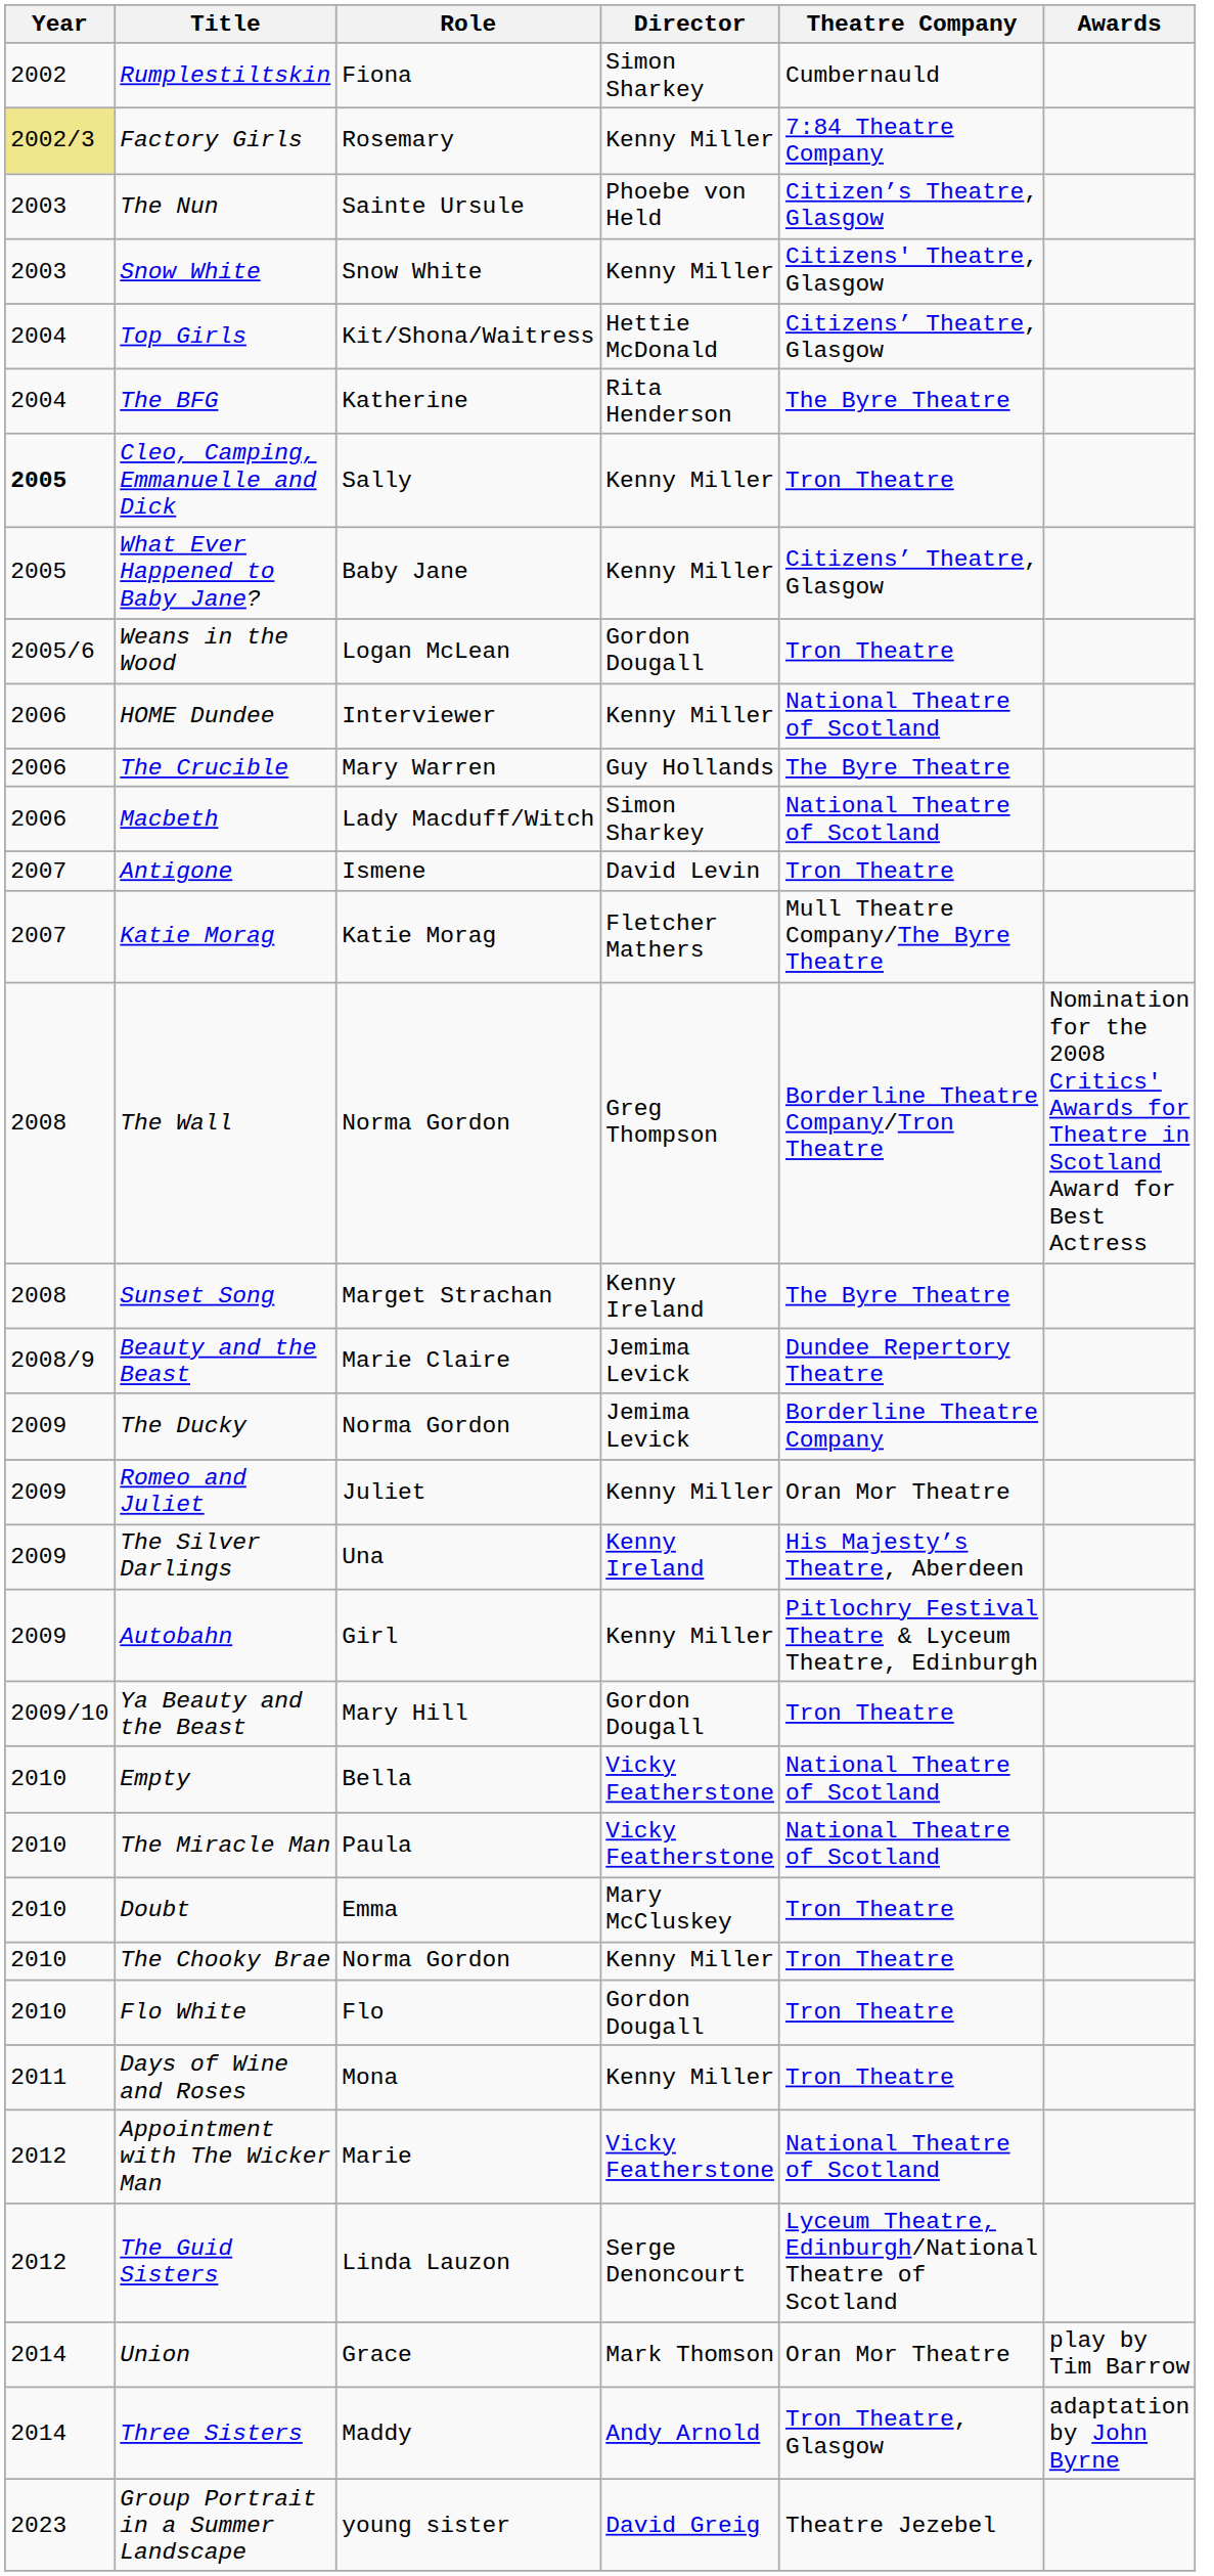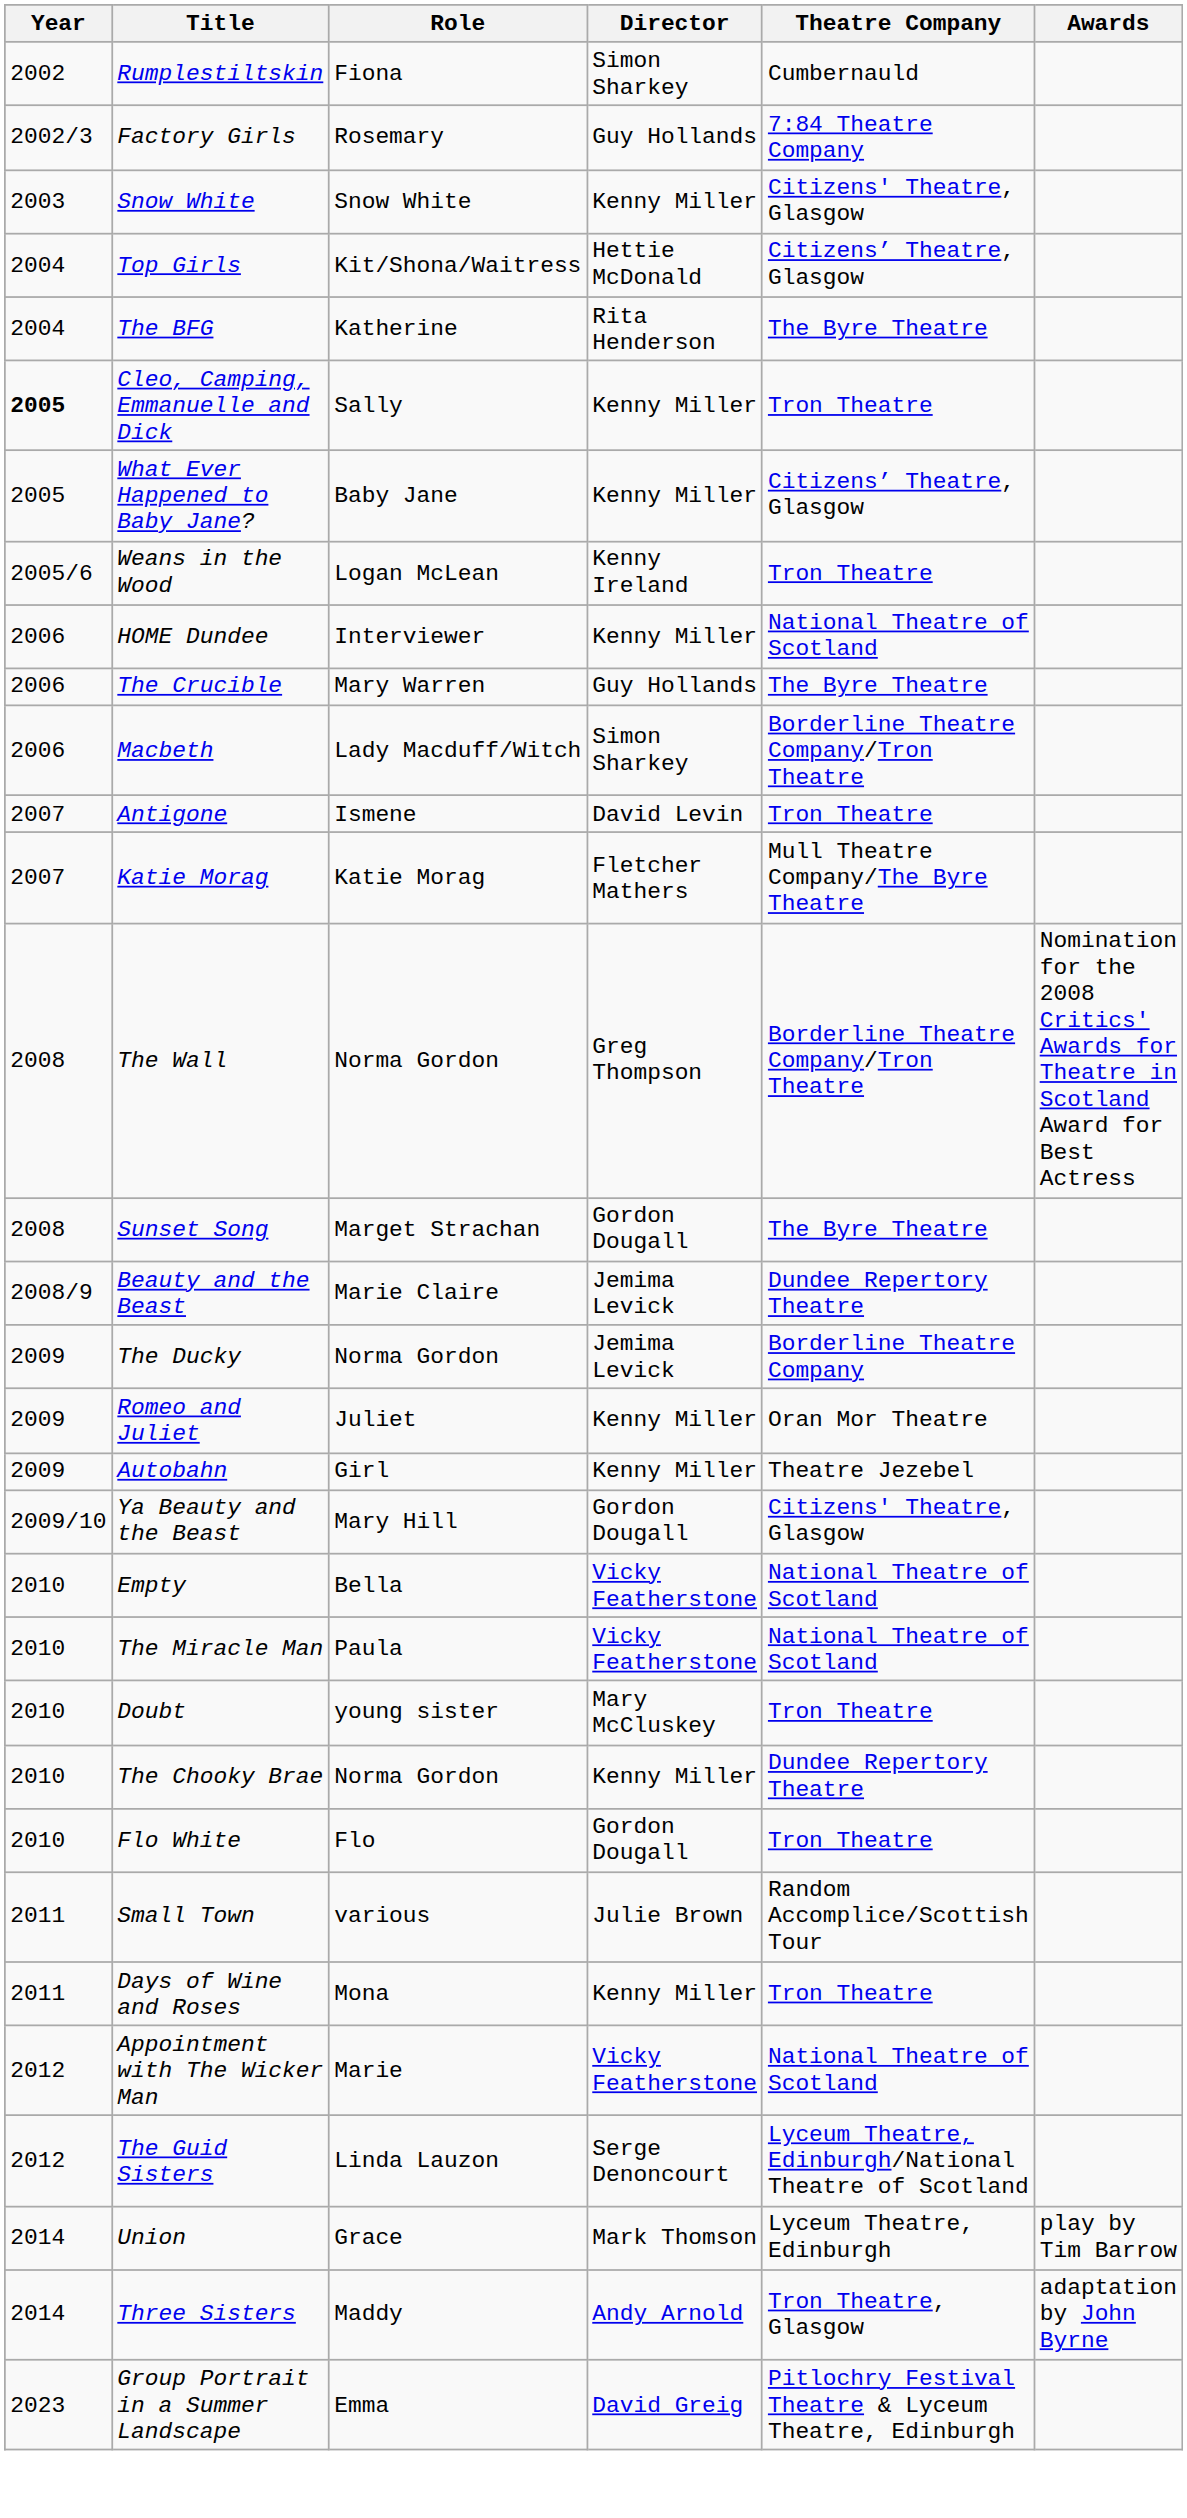Factory Girls | Year: khaki background -> no background
Factory Girls | Director: Kenny Miller -> Guy Hollands
- row: 2003 | The Nun | Sainte Ursule | Phoebe von Held | Citizen’s Theatre, Glasgow
Weans in the Wood | Director: Gordon Dougall -> Kenny Ireland
Macbeth | Theatre Company: National Theatre of Scotland -> Borderline Theatre Company/Tron Theatre
Sunset Song | Director: Kenny Ireland -> Gordon Dougall
- row: 2009 | The Silver Darlings | Una | Kenny Ireland | His Majesty’s Theatre, Aberdeen
Autobahn | Theatre Company: Pitlochry Festival Theatre & Lyceum Theatre, Edinburgh -> Theatre Jezebel
Ya Beauty and the Beast | Theatre Company: Tron Theatre -> Citizens' Theatre, Glasgow
Doubt | Role: Emma -> young sister
The Chooky Brae | Theatre Company: Tron Theatre -> Dundee Repertory Theatre
+ row: 2011 | Small Town | various | Julie Brown | Random Accomplice/Scottish Tour
Union | Theatre Company: Oran Mor Theatre -> Lyceum Theatre, Edinburgh
Group Portrait in a Summer Landscape | Role: young sister -> Emma
Group Portrait in a Summer Landscape | Theatre Company: Theatre Jezebel -> Pitlochry Festival Theatre & Lyceum Theatre, Edinburgh
